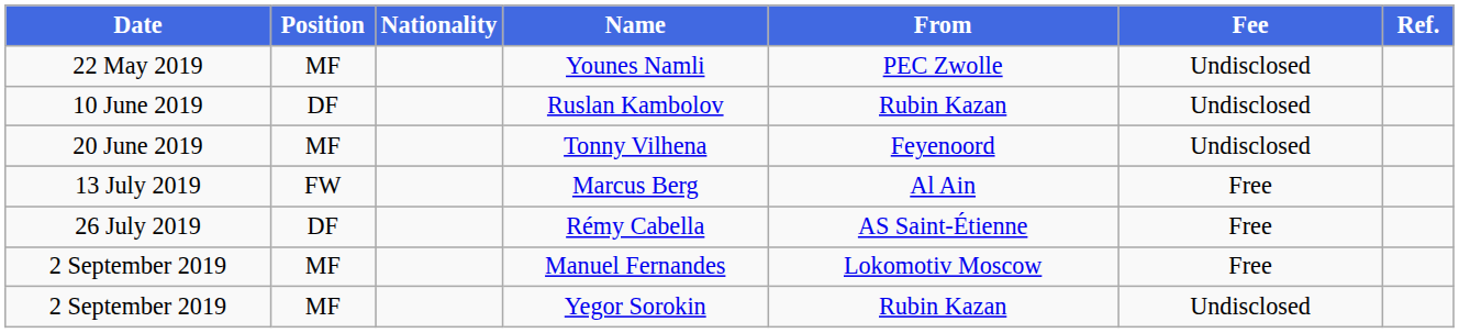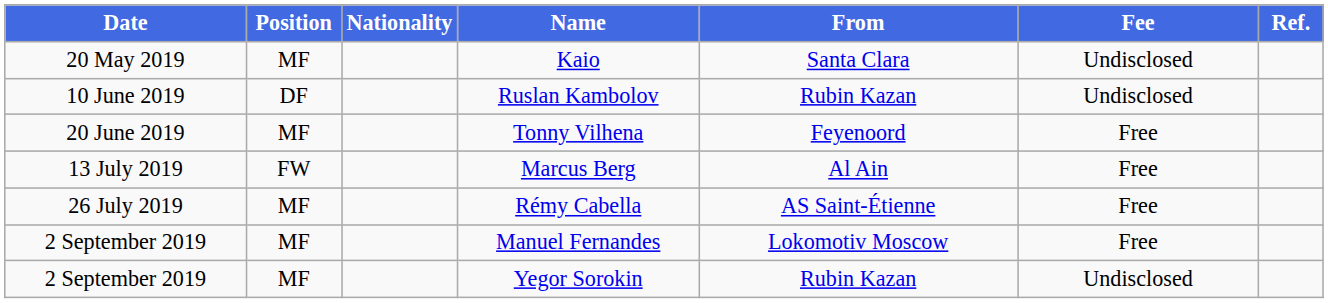+ row: 20 May 2019 | MF | Kaio | Santa Clara | Undisclosed
- row: 22 May 2019 | MF | Younes Namli | PEC Zwolle | Undisclosed
Tonny Vilhena | Fee: Undisclosed -> Free
Rémy Cabella | Position: DF -> MF
